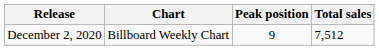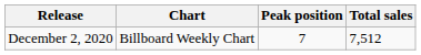December 2, 2020 | Peak position: 9 -> 7
